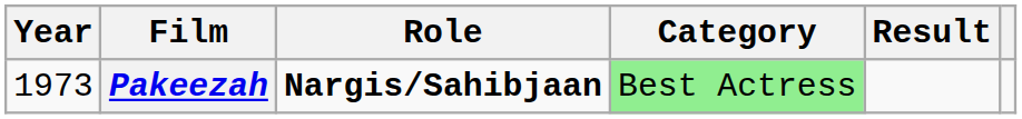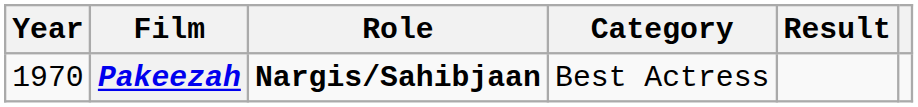Pakeezah | Year: 1973 -> 1970
Pakeezah | Category: lightgreen background -> no background
